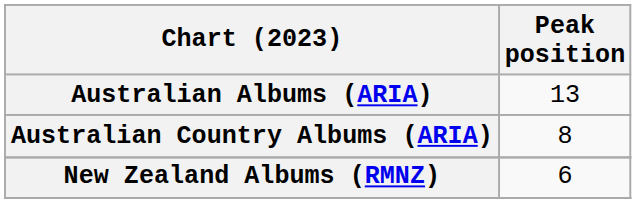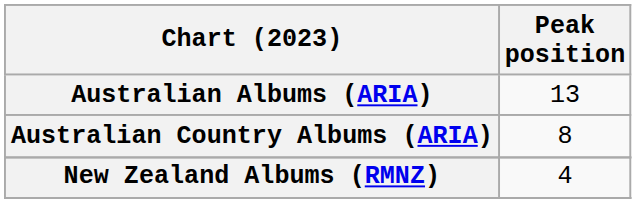New Zealand Albums (RMNZ) | Peak position: 6 -> 4
